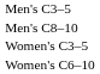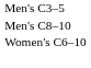- row: Women's C3–5
